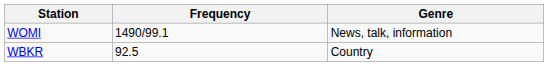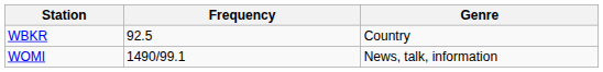rows swapped: WBKR <-> WOMI
